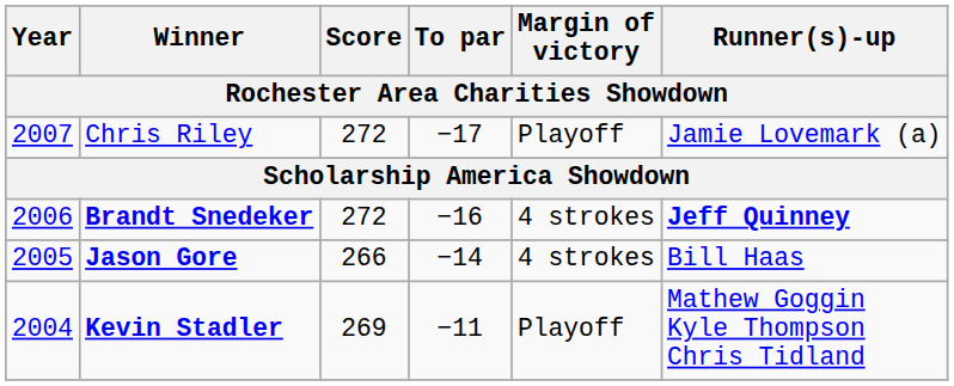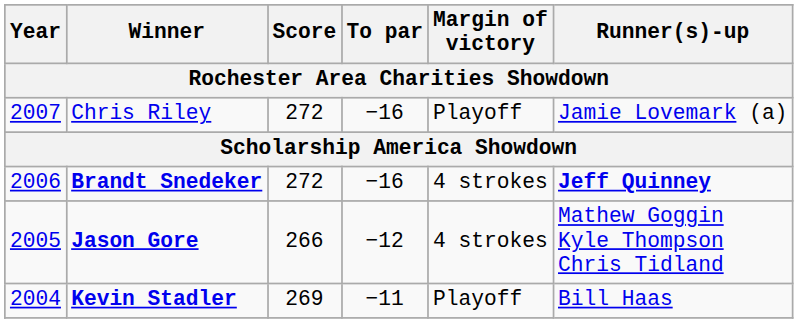Chris Riley | To par: −17 -> −16
Jason Gore | To par: −14 -> −12
Jason Gore | Runner(s)-up: Bill Haas -> Mathew Goggin Kyle Thompson Chris Tidland
Kevin Stadler | Runner(s)-up: Mathew Goggin Kyle Thompson Chris Tidland -> Bill Haas
